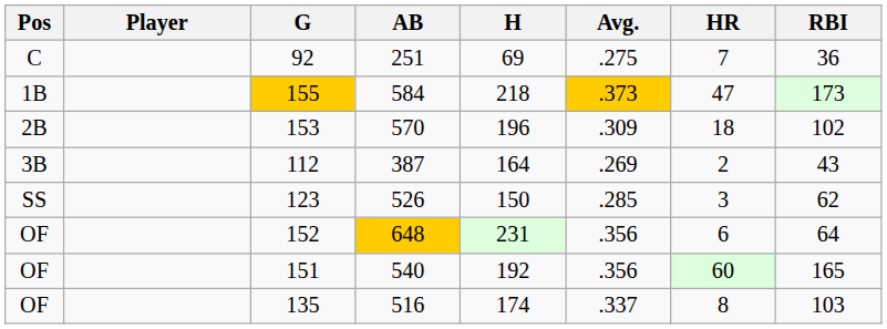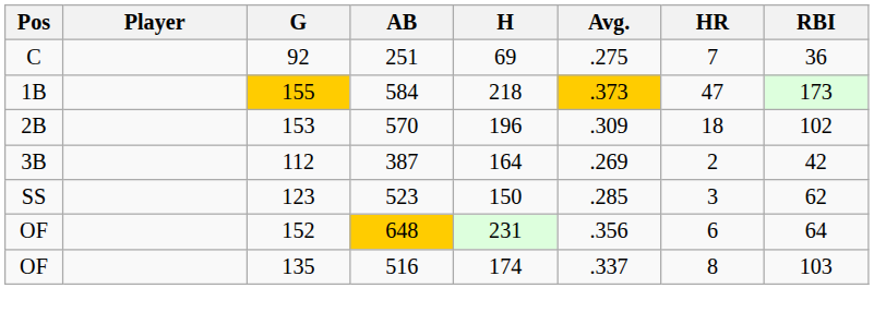112 | RBI: 43 -> 42
123 | AB: 526 -> 523
- row: OF | 151 | 540 | 192 | .356 | 60 | 165
